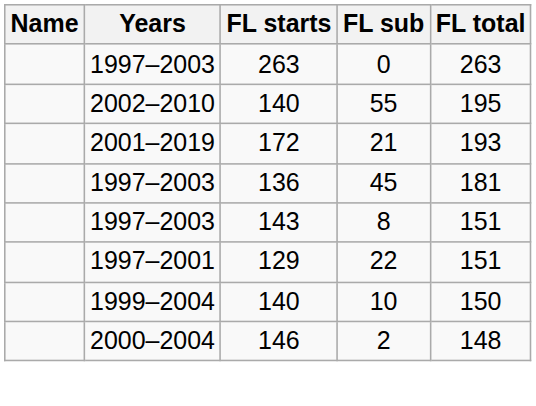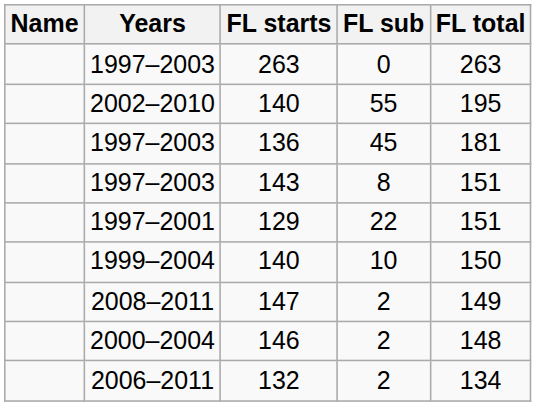- row: 2001–2019 | 172 | 21 | 193
+ row: 2008–2011 | 147 | 2 | 149
+ row: 2006–2011 | 132 | 2 | 134
